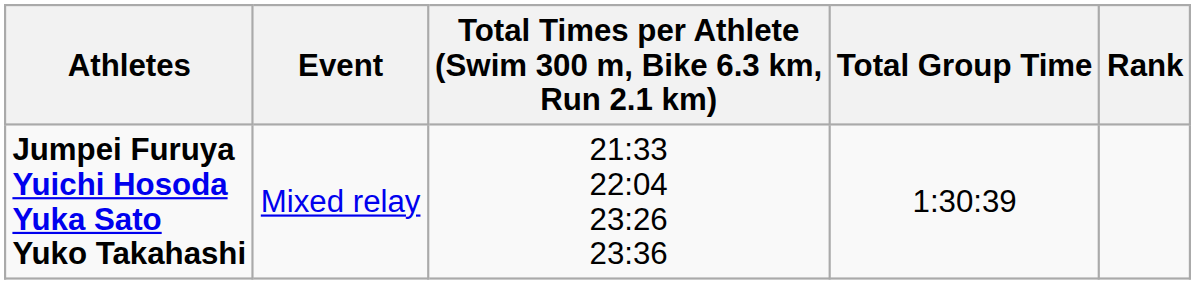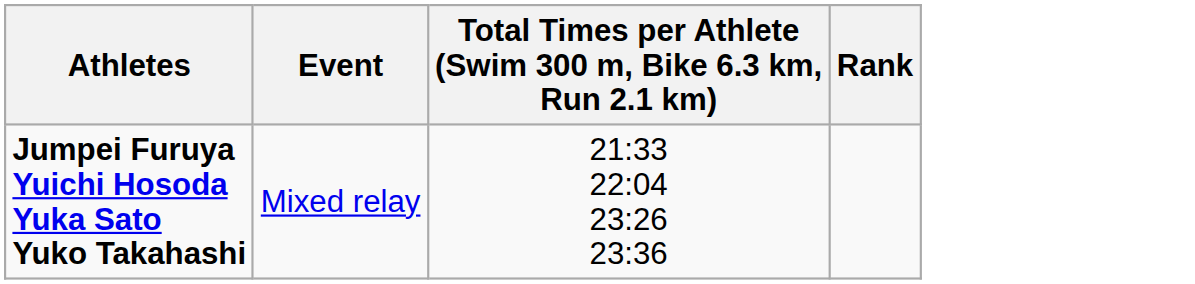- column: Total Group Time | 1:30:39
